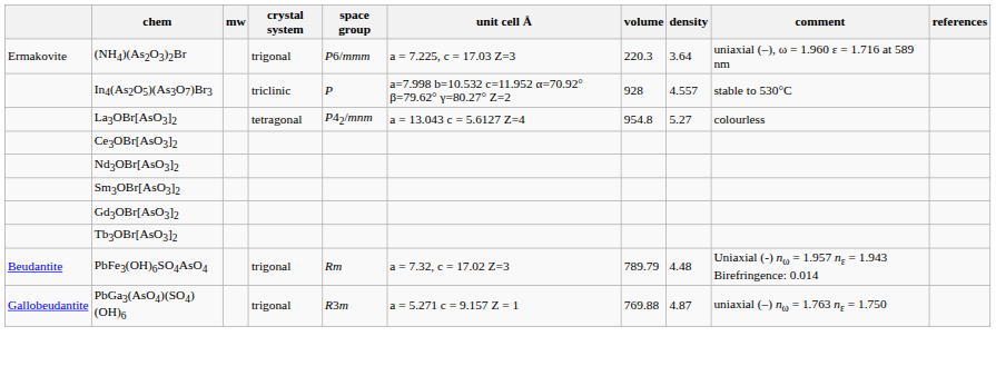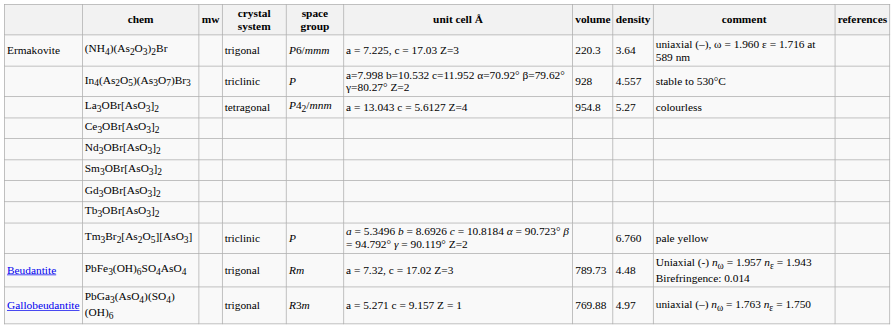+ row: Tm3Br2[As2O5][AsO3] | triclinic | P | a = 5.3496 b = 8.6926 c = 10.8184 α = 90.723° β = 94.792° γ = 90.119° Z=2 | 6.760 | pale yellow
PbFe3(OH)6SO4AsO4 | volume: 789.79 -> 789.73
PbGa3(AsO4)(SO4)(OH)6 | density: 4.87 -> 4.97
